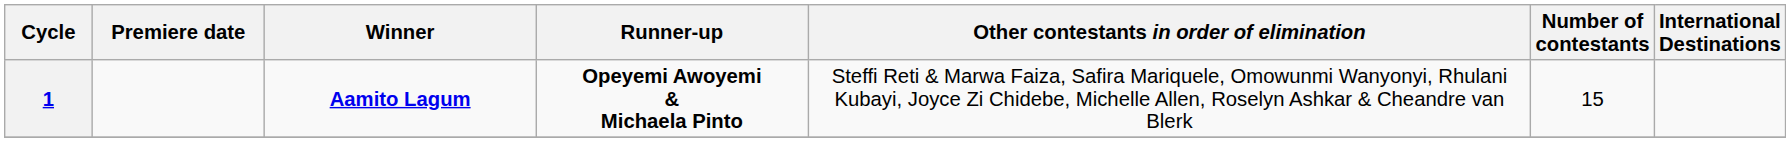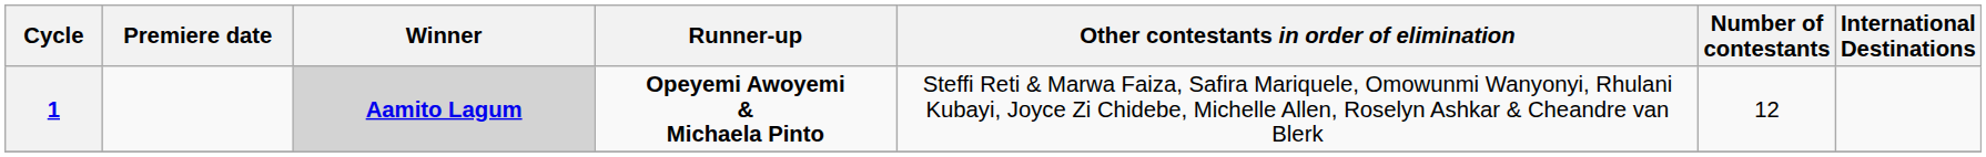1 | Winner: no background -> lightgrey background
1 | Number of contestants: 15 -> 12
